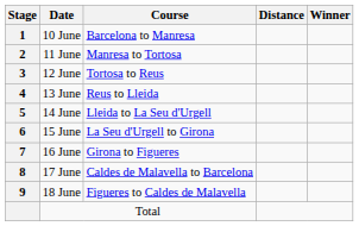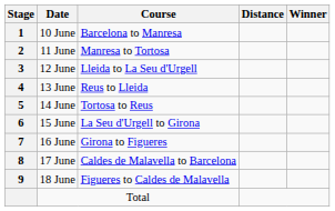12 June | Course: Tortosa to Reus -> Lleida to La Seu d'Urgell
14 June | Course: Lleida to La Seu d'Urgell -> Tortosa to Reus
